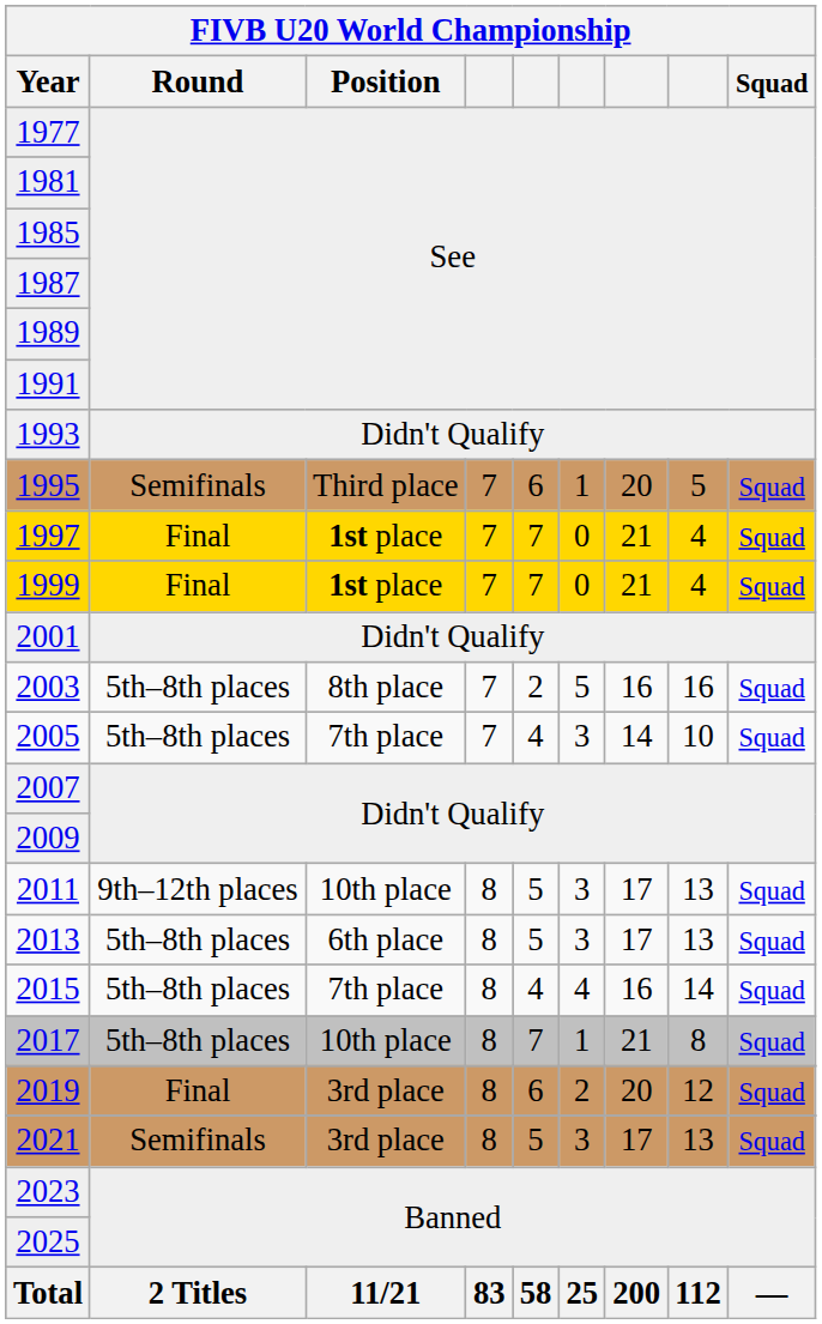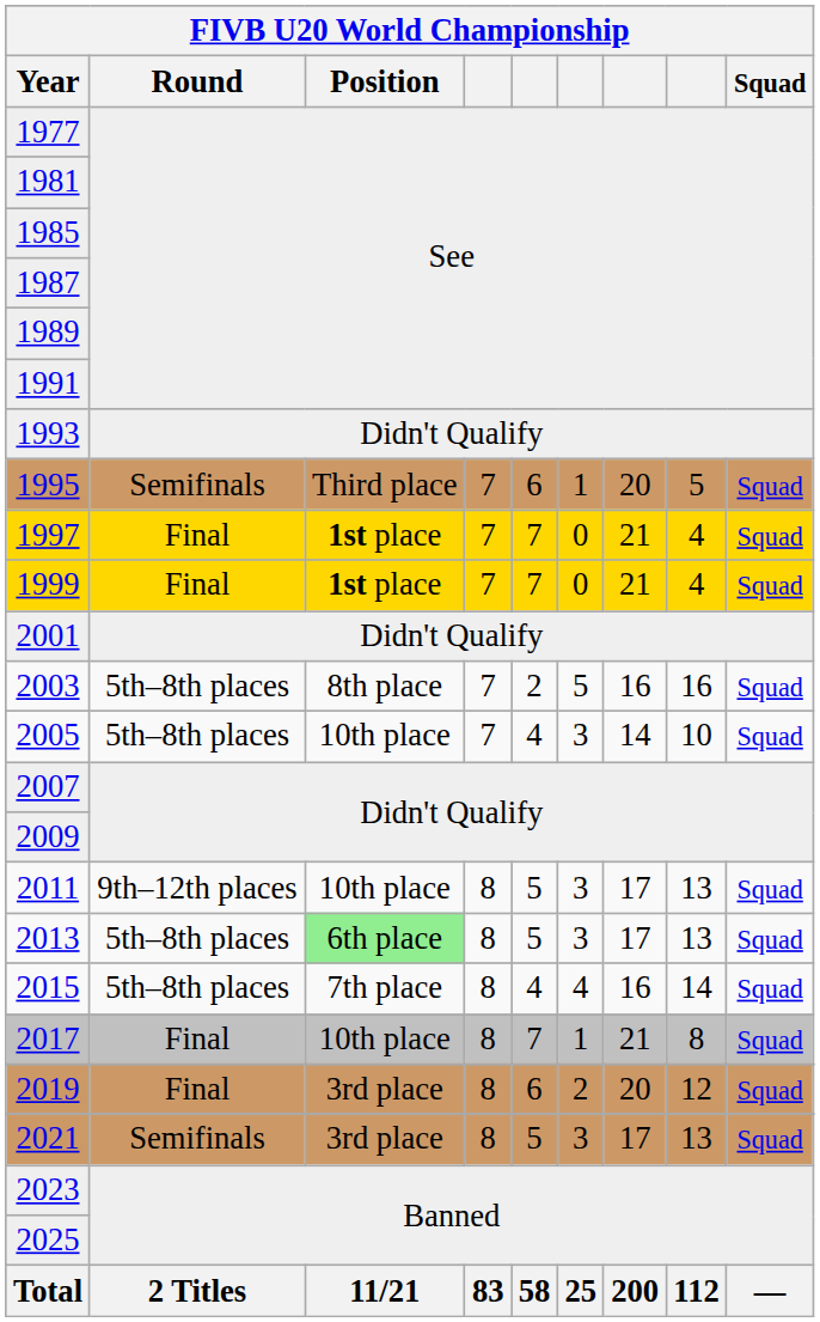2005 | FIVB U20 World Championship / Position: 7th place -> 10th place
2013 | FIVB U20 World Championship / Position: no background -> lightgreen background
2017 | FIVB U20 World Championship / Round: 5th–8th places -> Final
